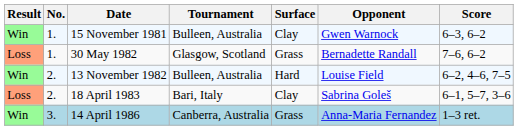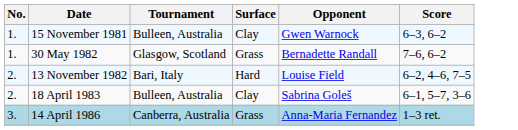- column: Result | Win | Loss | Win | Loss | Win
13 November 1982 | Tournament: Bulleen, Australia -> Bari, Italy
18 April 1983 | Tournament: Bari, Italy -> Bulleen, Australia
